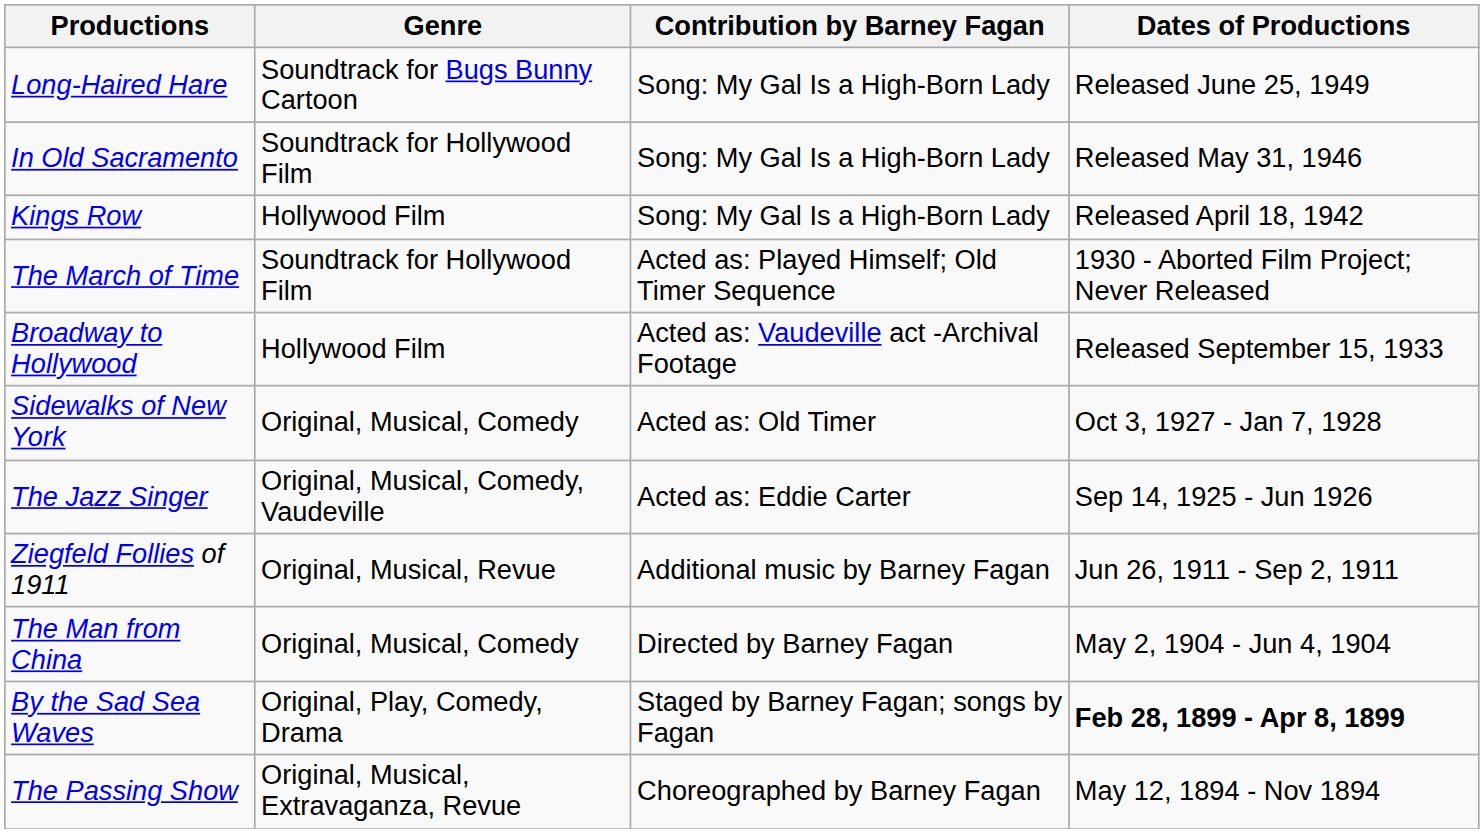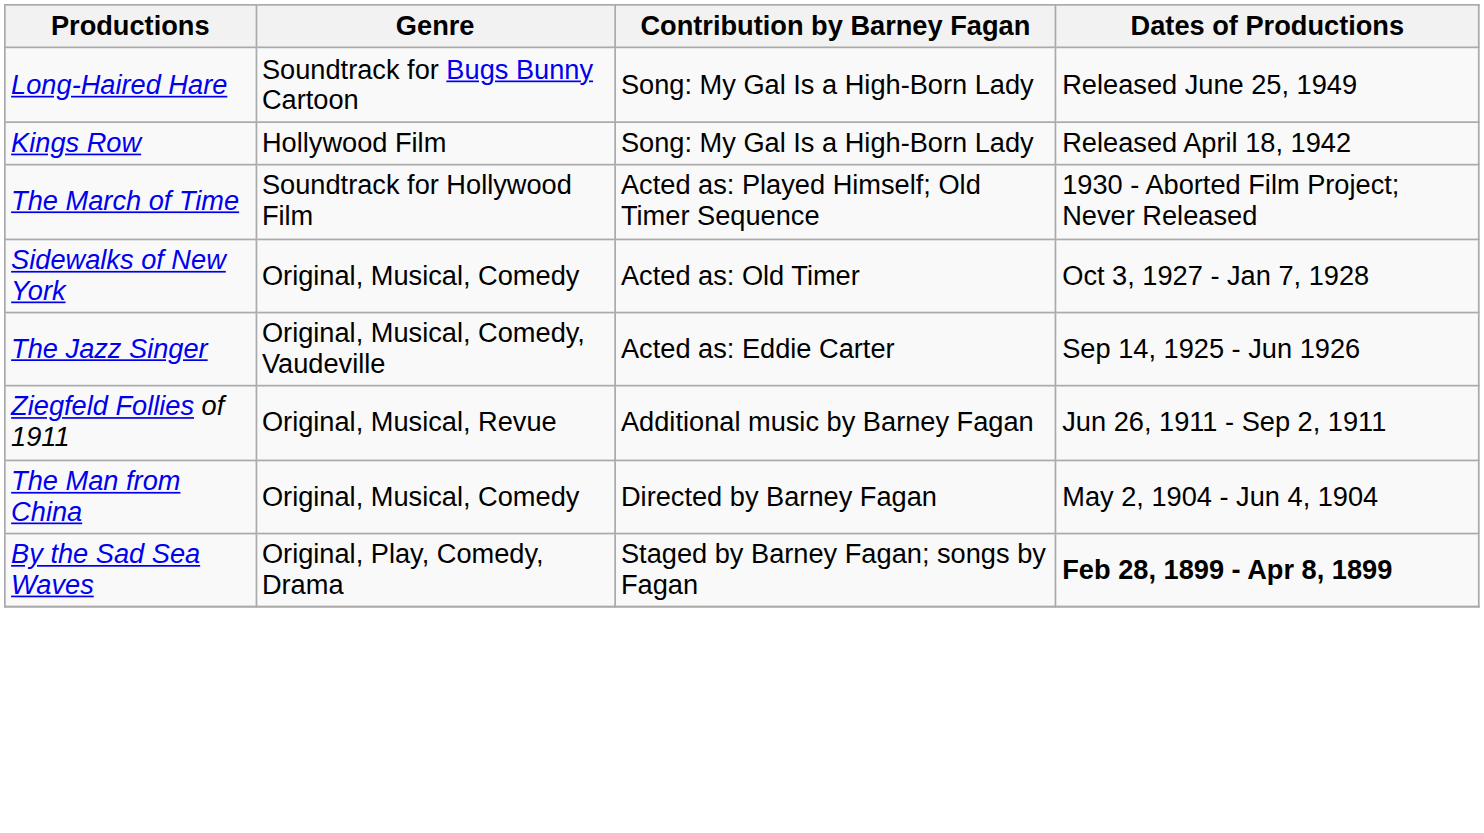- row: In Old Sacramento | Soundtrack for Hollywood Film | Song: My Gal Is a High-Born Lady | Released May 31, 1946
- row: Broadway to Hollywood | Hollywood Film | Acted as: Vaudeville act -Archival Footage | Released September 15, 1933
- row: The Passing Show | Original, Musical, Extravaganza, Revue | Choreographed by Barney Fagan | May 12, 1894 - Nov 1894
